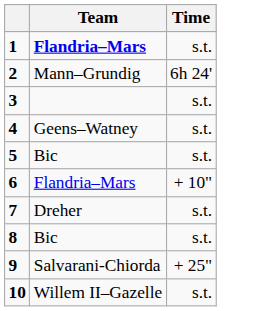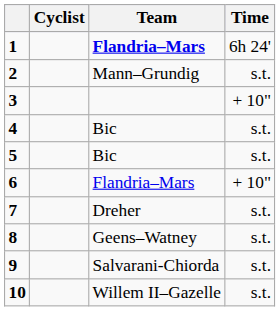+ column: Cyclist
1 | Time: s.t. -> 6h 24'
2 | Time: 6h 24' -> s.t.
3 | Time: s.t. -> + 10"
4 | Team: Geens–Watney -> Bic
8 | Team: Bic -> Geens–Watney
9 | Time: + 25" -> s.t.
